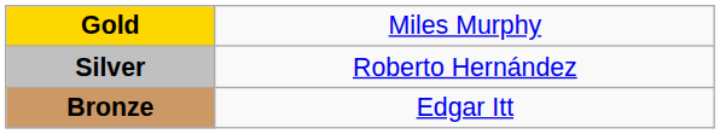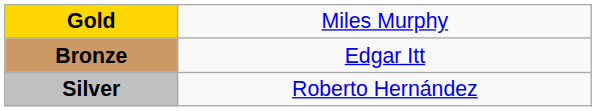rows swapped: Silver <-> Bronze
